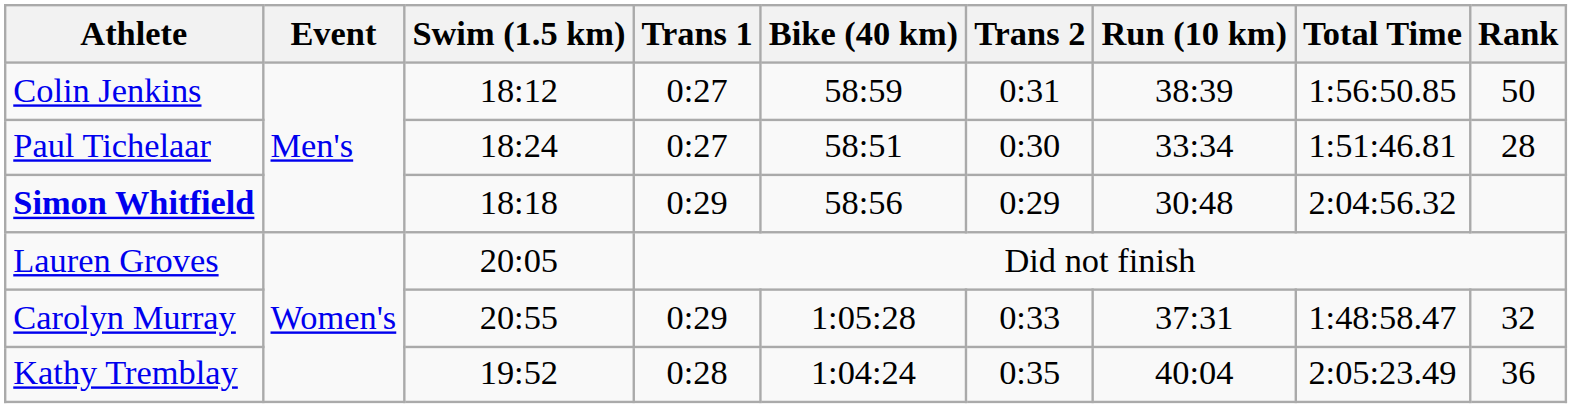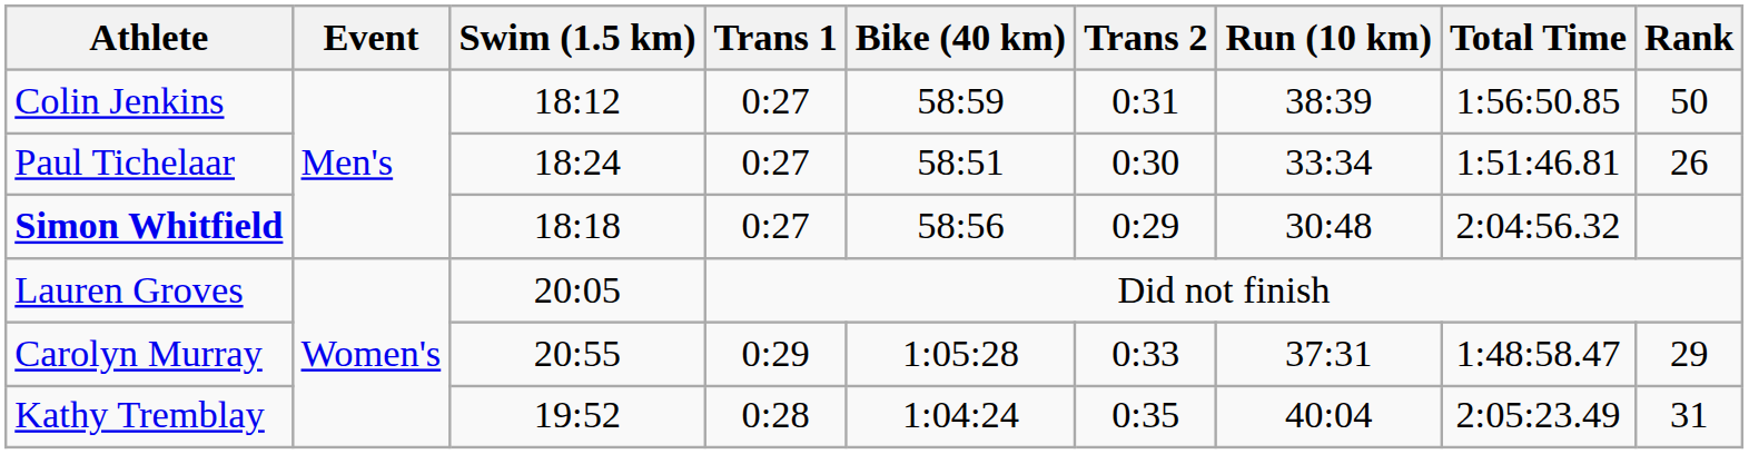Paul Tichelaar | Rank: 28 -> 26
Simon Whitfield | Trans 1: 0:29 -> 0:27
Carolyn Murray | Rank: 32 -> 29
Kathy Tremblay | Rank: 36 -> 31
